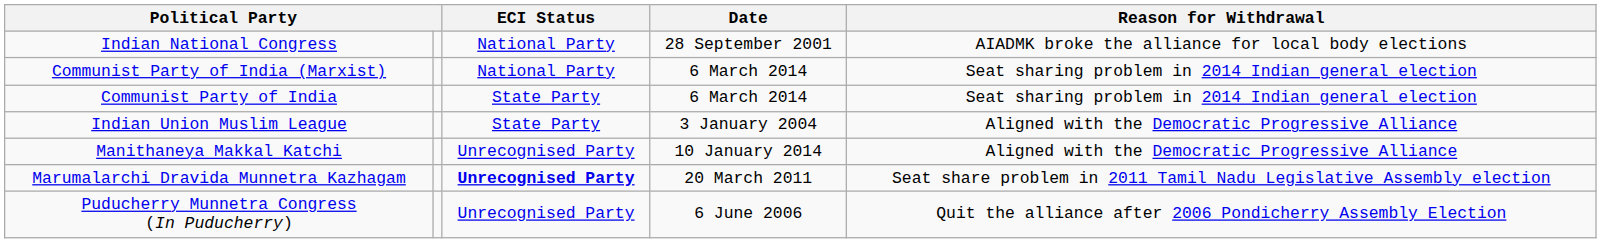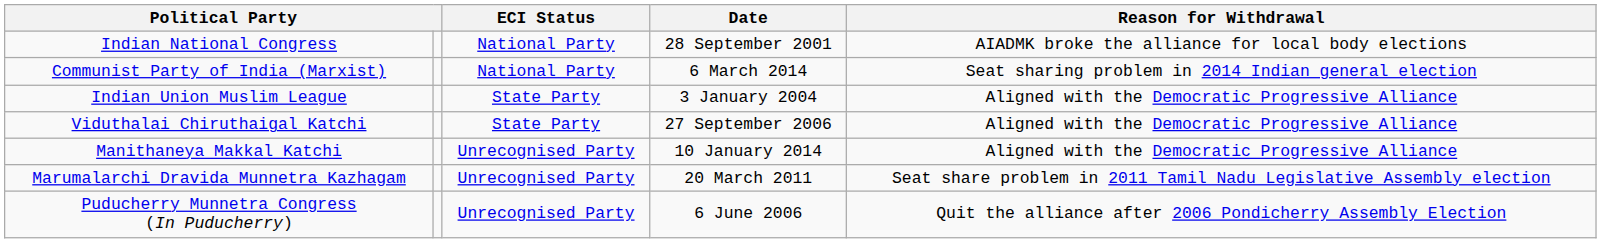- row: Communist Party of India | State Party | 6 March 2014 | Seat sharing problem in 2014 Indian general election
+ row: Viduthalai Chiruthaigal Katchi | State Party | 27 September 2006 | Aligned with the Democratic Progressive Alliance
Marumalarchi Dravida Munnetra Kazhagam | ECI Status: bold -> normal
